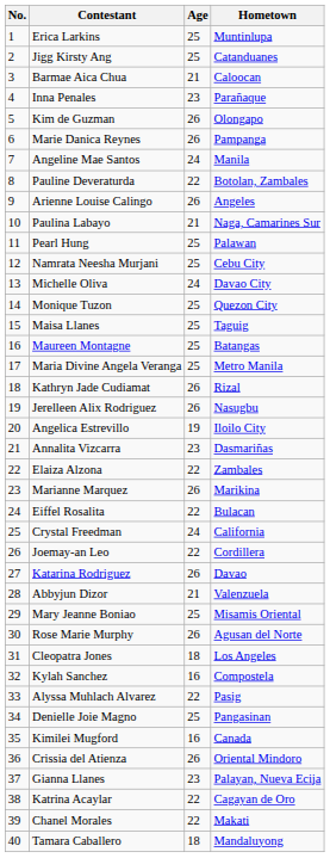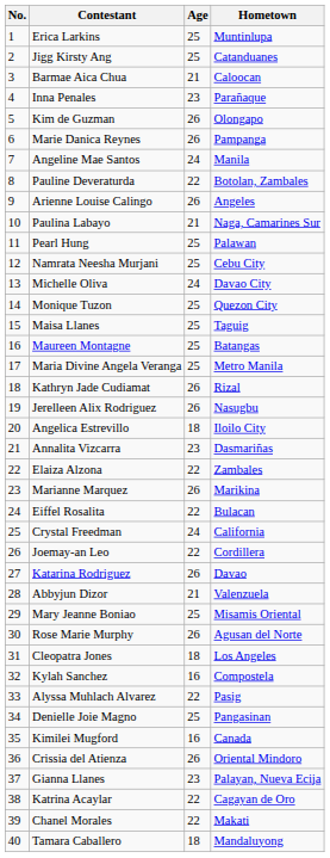Angelica Estrevillo | Age: 19 -> 18
